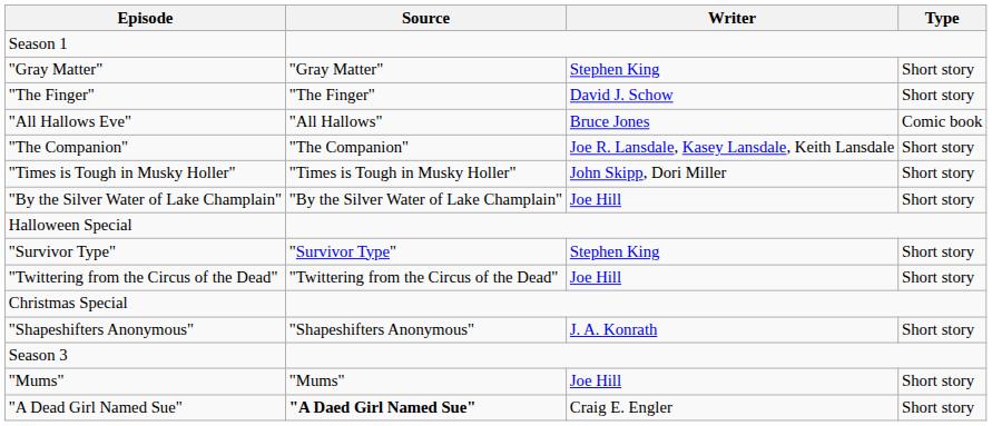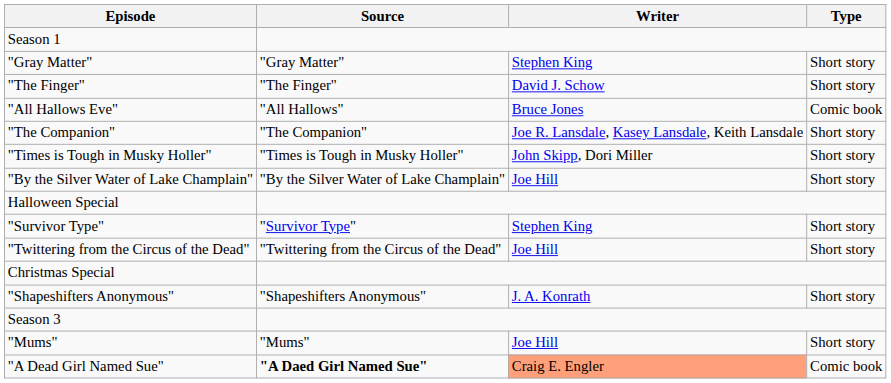"A Dead Girl Named Sue" | Writer: no background -> lightsalmon background
"A Dead Girl Named Sue" | Type: Short story -> Comic book
